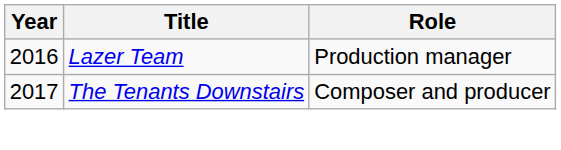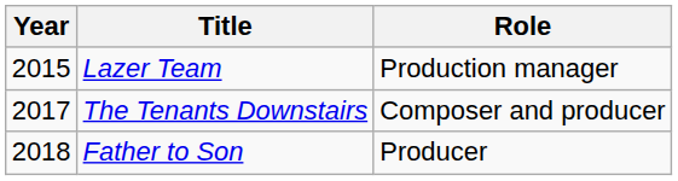Lazer Team | Year: 2016 -> 2015
+ row: 2018 | Father to Son | Producer
